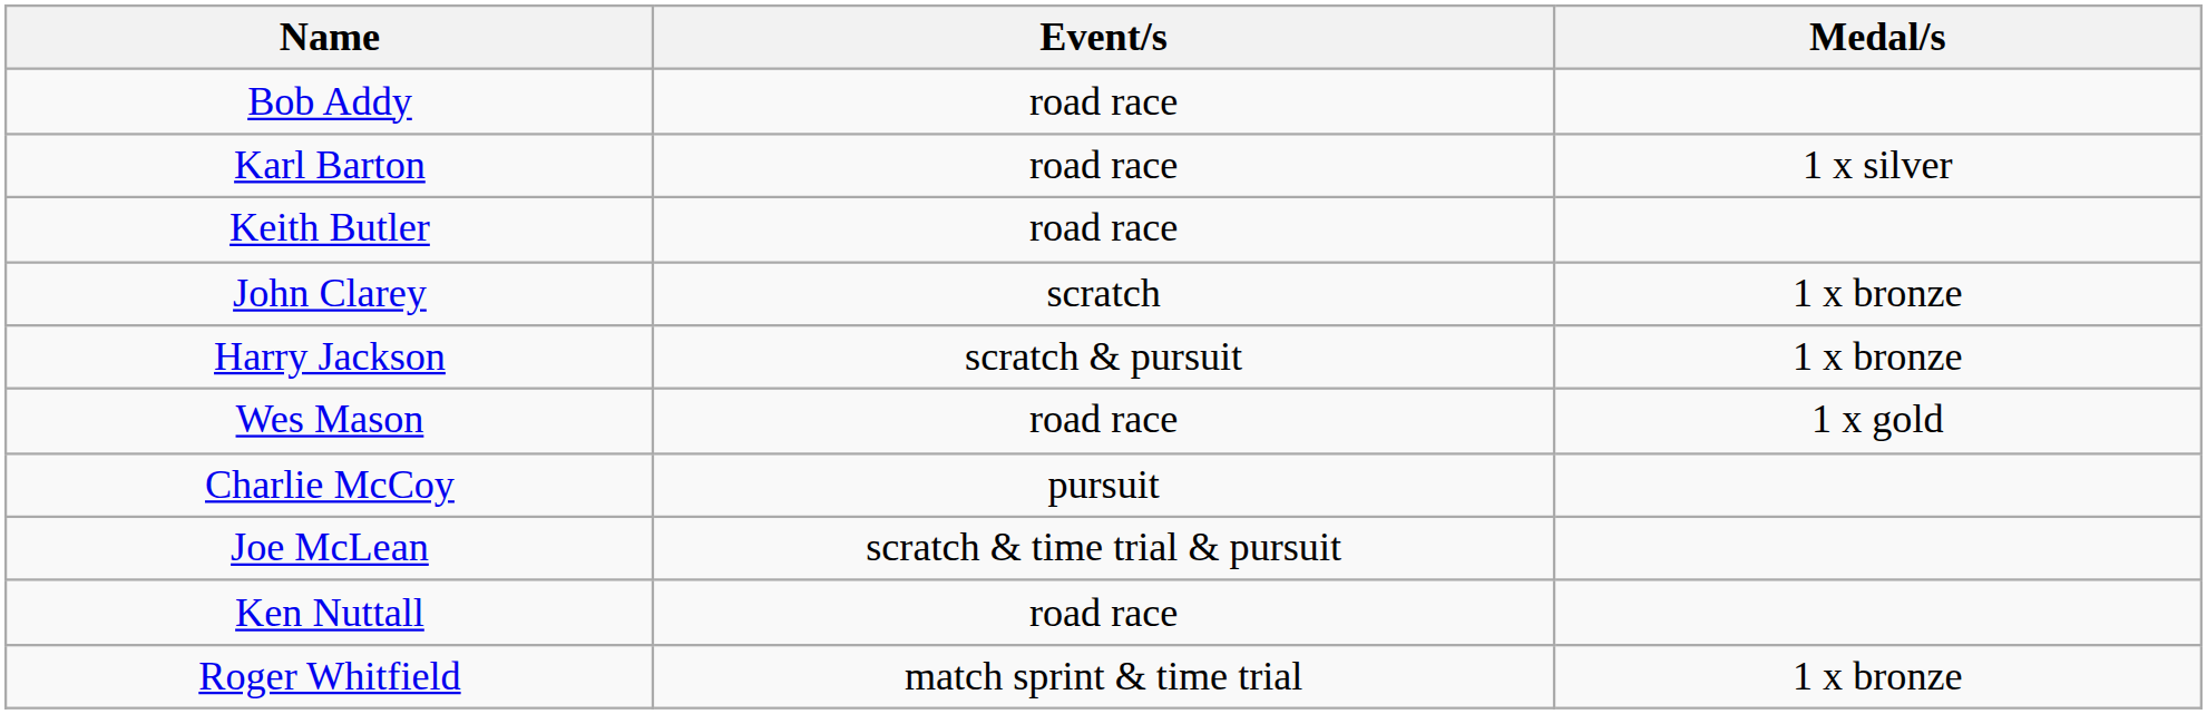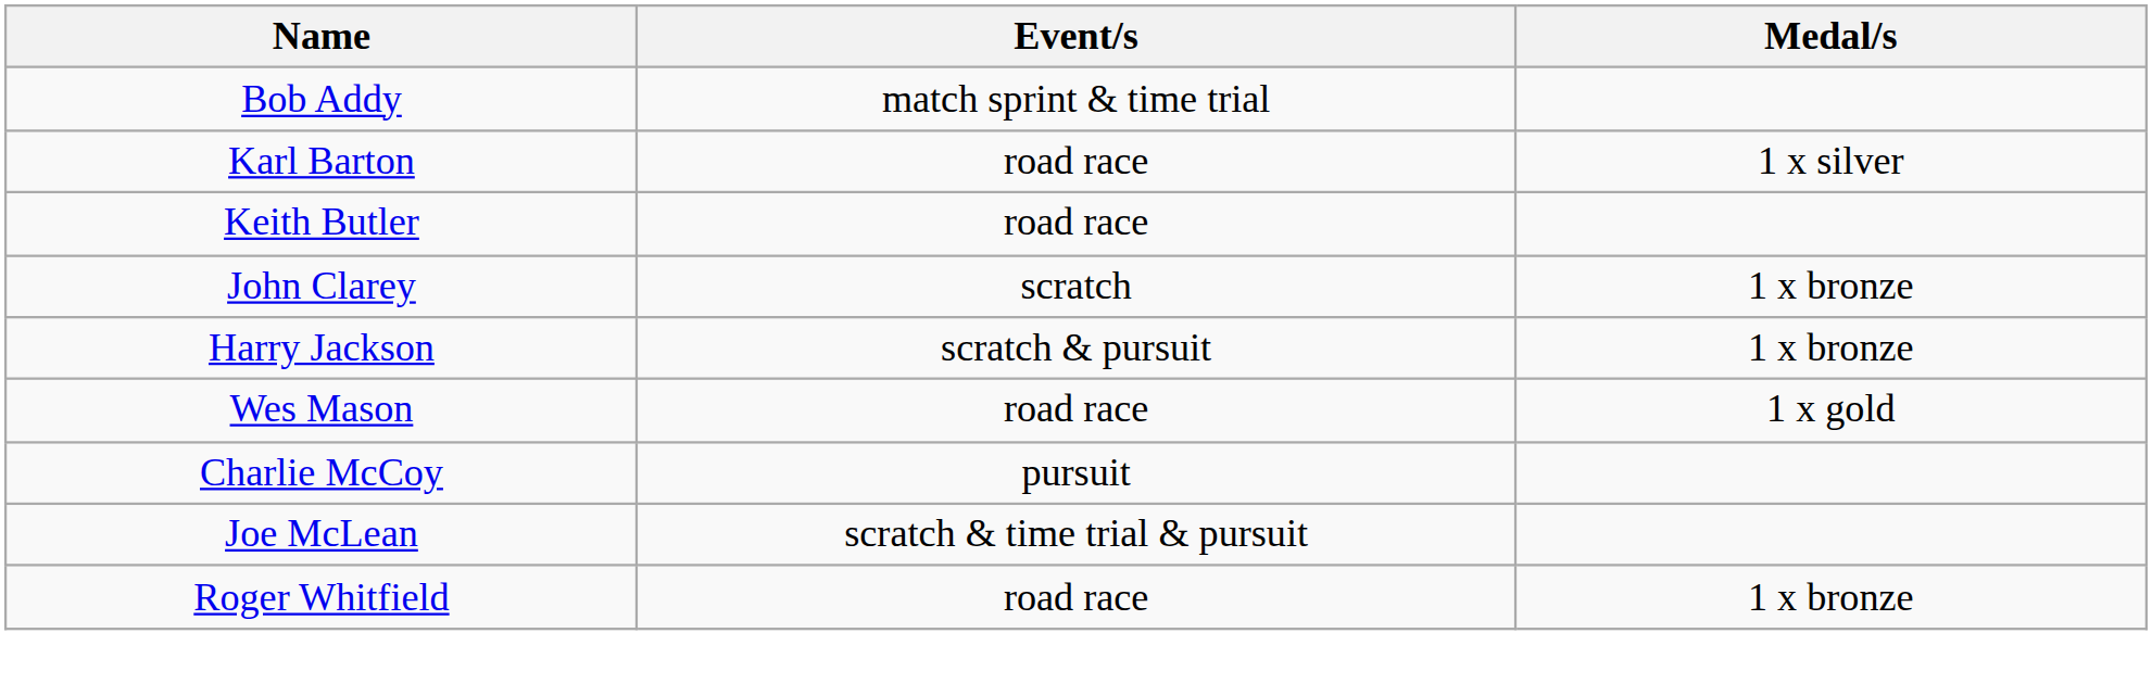Bob Addy | Event/s: road race -> match sprint & time trial
- row: Ken Nuttall | road race
Roger Whitfield | Event/s: match sprint & time trial -> road race
